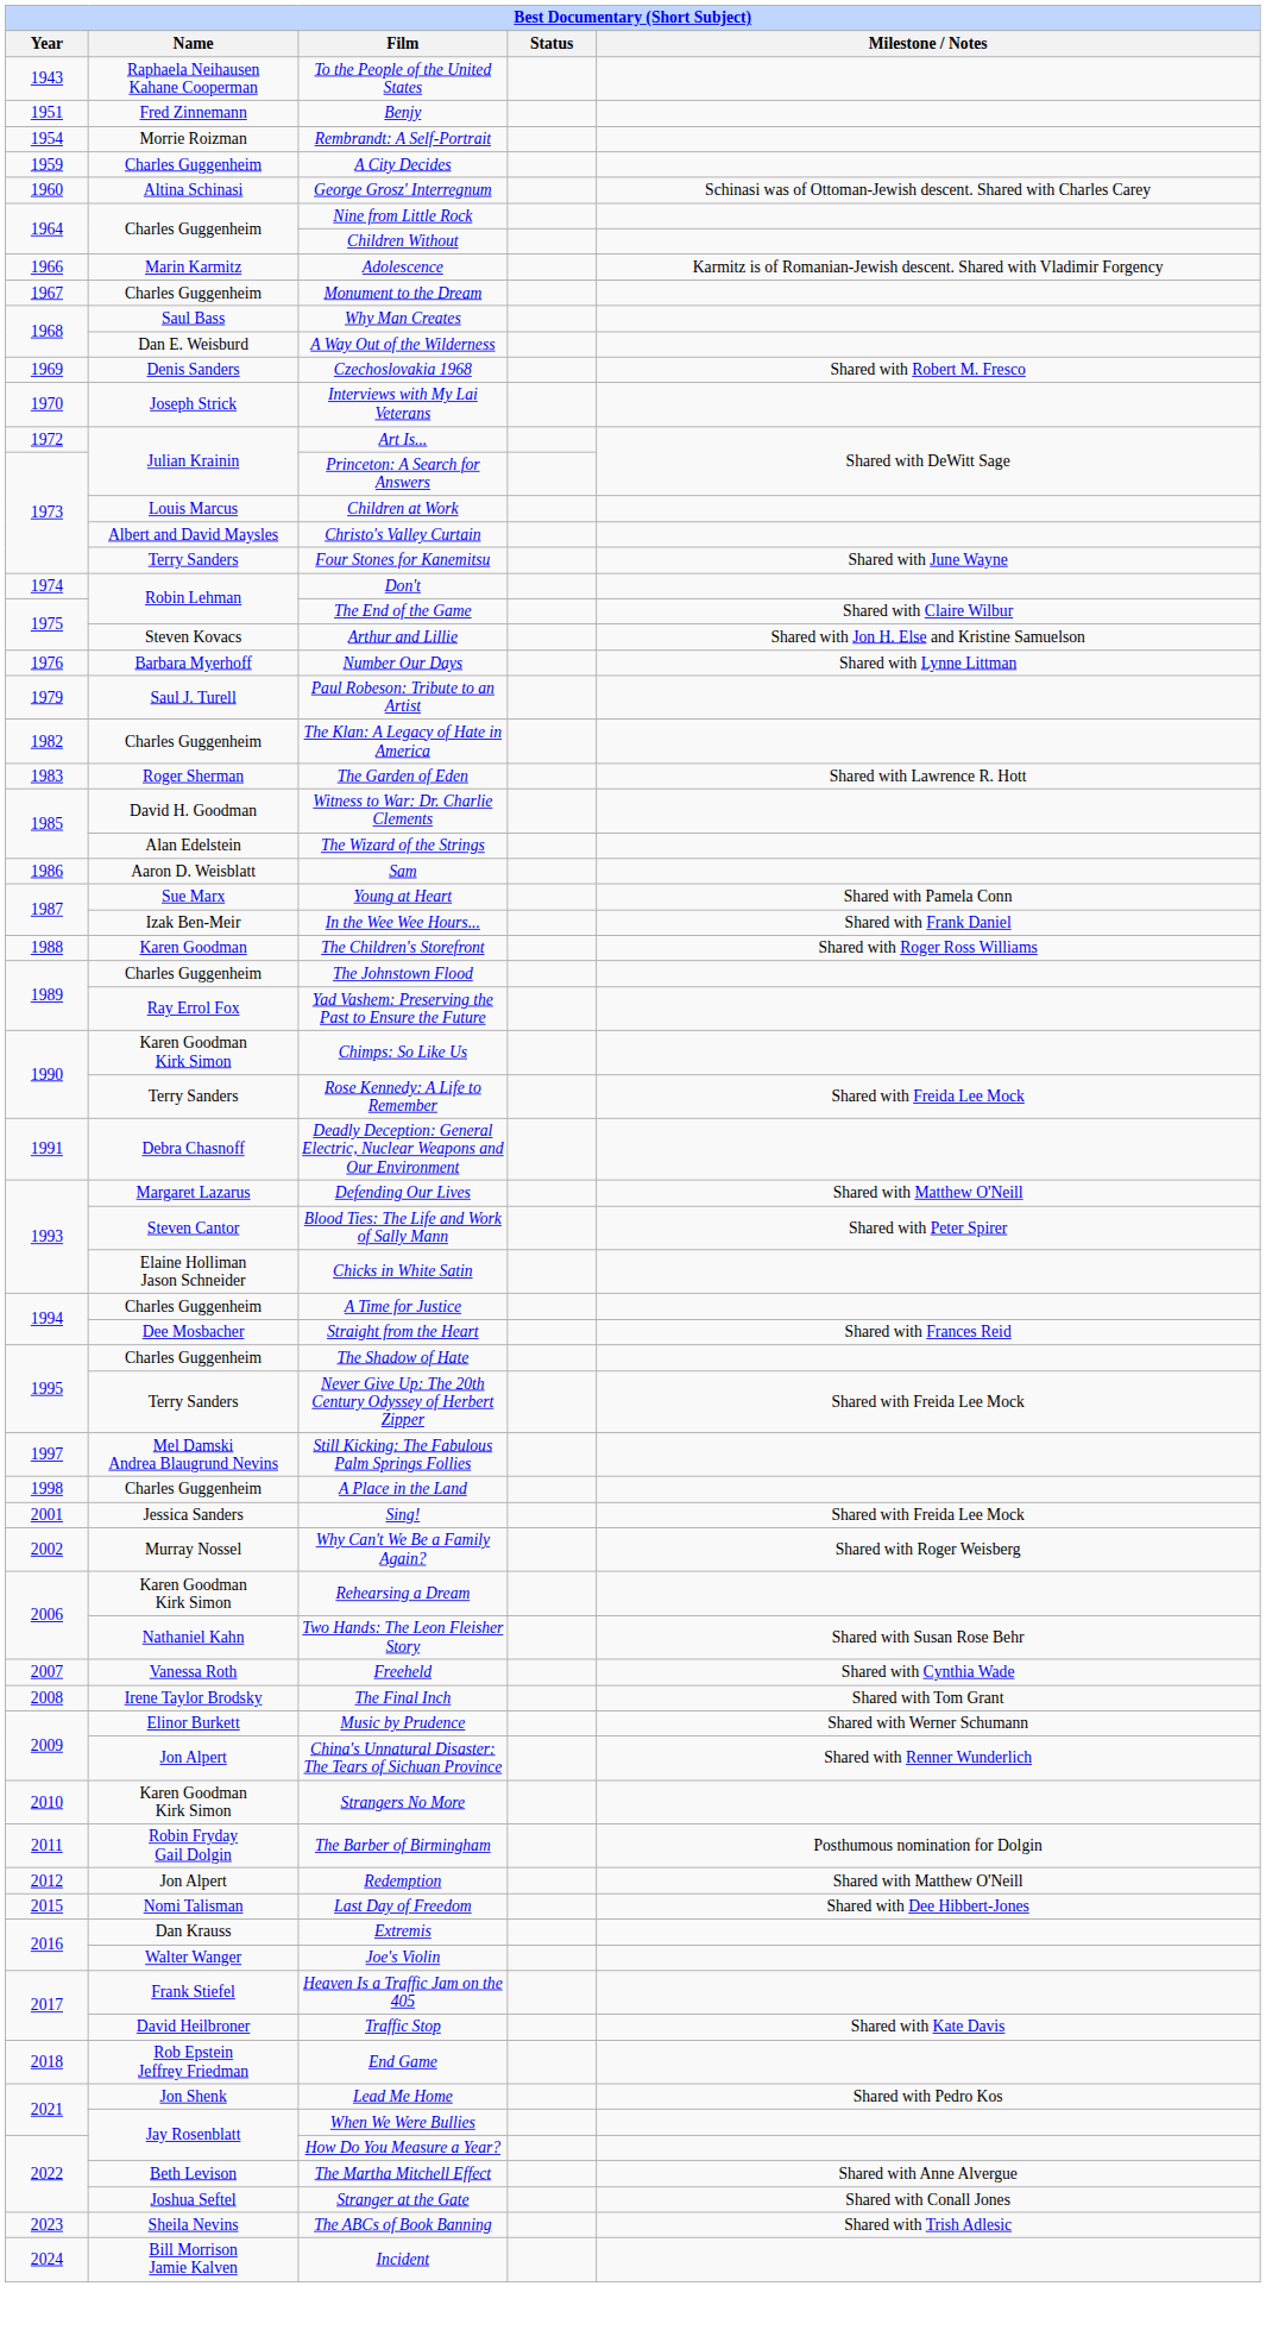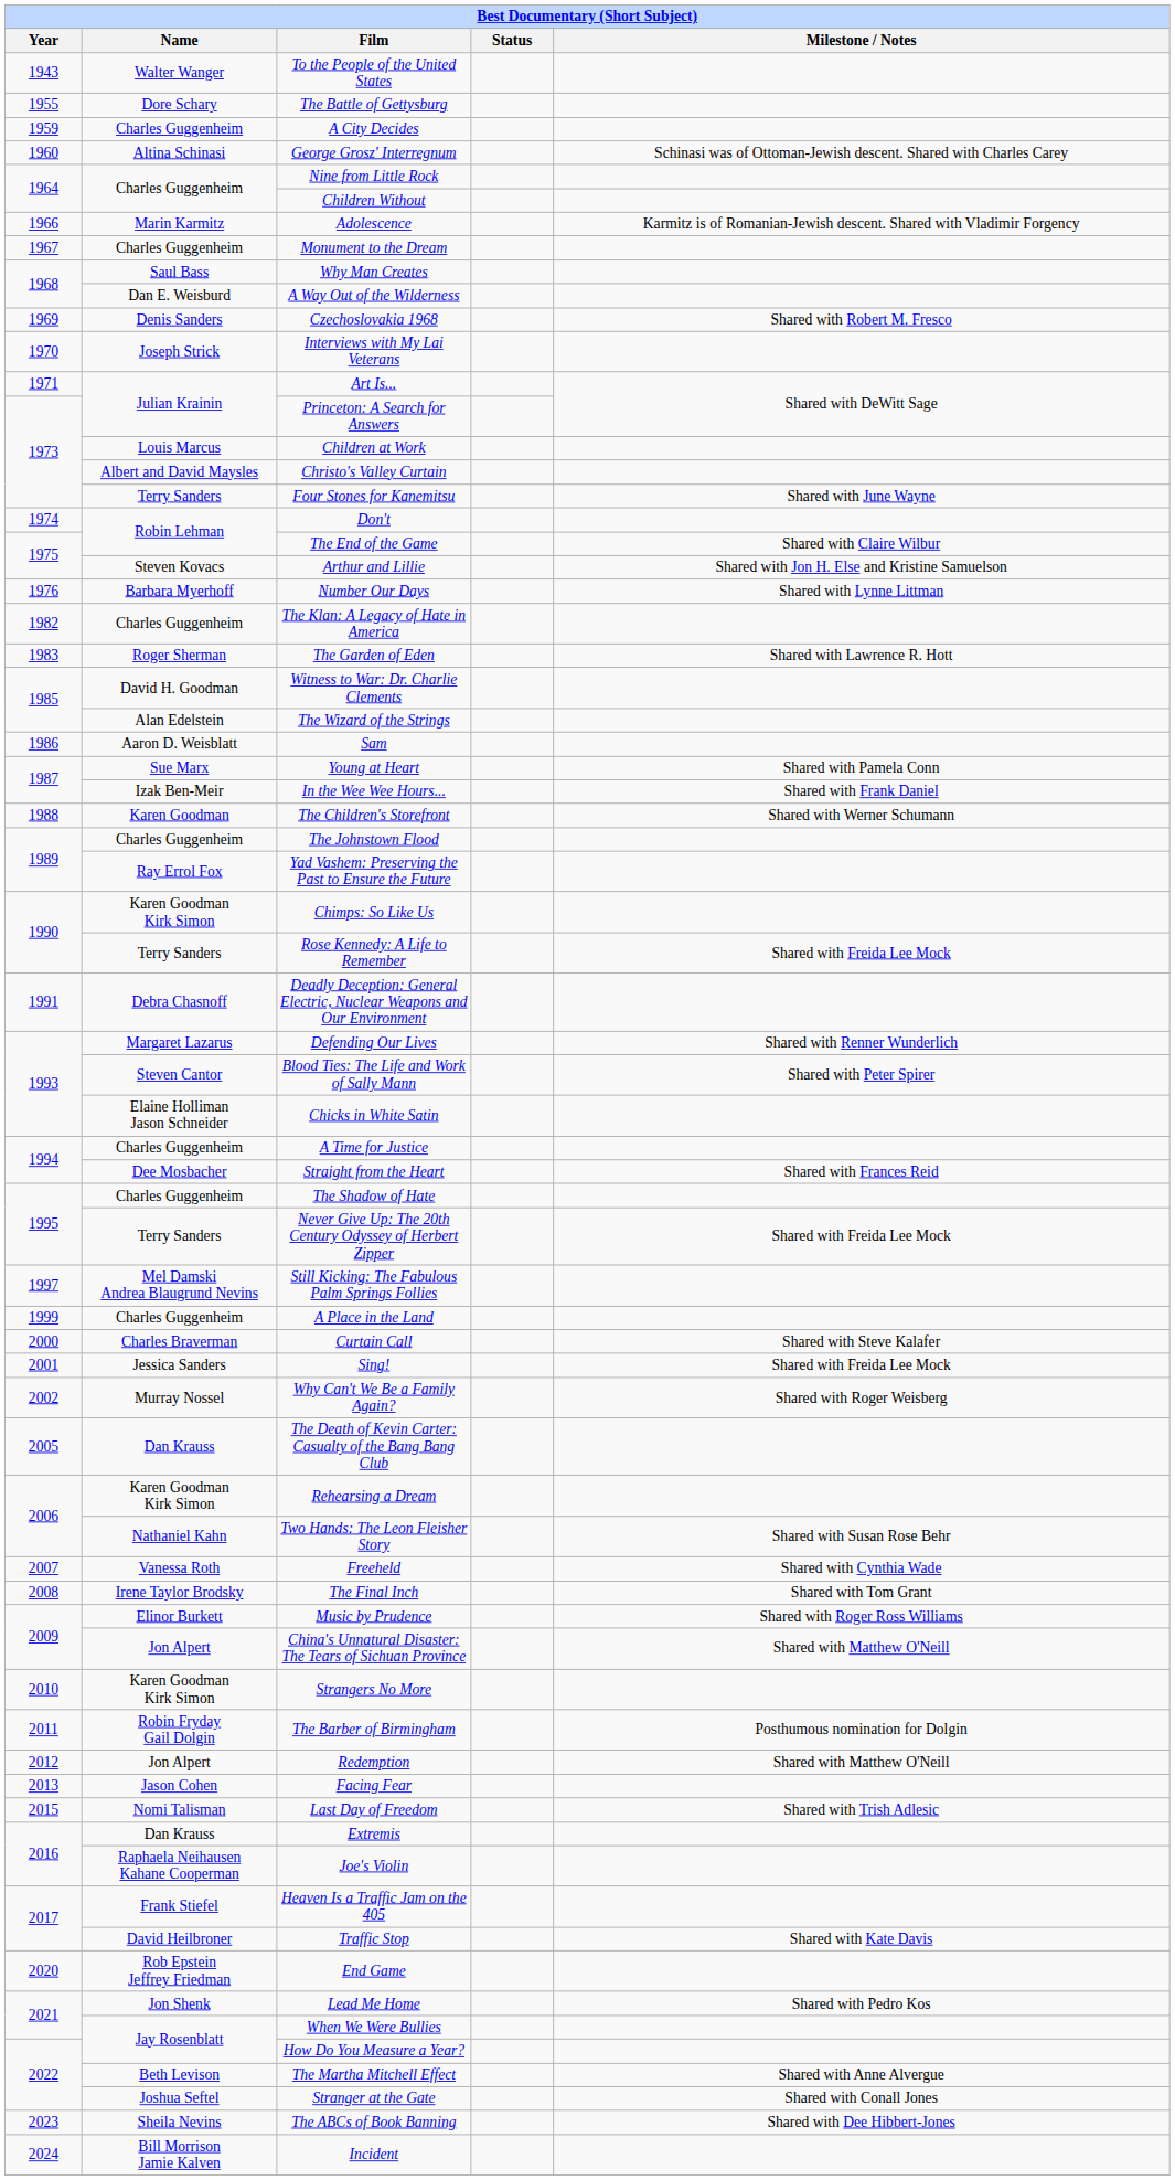To the People of the United States | Name: Raphaela Neihausen Kahane Cooperman -> Walter Wanger
- row: 1951 | Fred Zinnemann | Benjy
- row: 1954 | Morrie Roizman | Rembrandt: A Self-Portrait
+ row: 1955 | Dore Schary | The Battle of Gettysburg
Art Is... | Year: 1972 -> 1971
- row: 1979 | Saul J. Turell | Paul Robeson: Tribute to an Artist
The Children's Storefront | Milestone / Notes: Shared with Roger Ross Williams -> Shared with Werner Schumann
Defending Our Lives | Milestone / Notes: Shared with Matthew O'Neill -> Shared with Renner Wunderlich
A Place in the Land | Year: 1998 -> 1999
+ row: 2000 | Charles Braverman | Curtain Call | Shared with Steve Kalafer
+ row: 2005 | Dan Krauss | The Death of Kevin Carter: Casualty of the Bang Bang Club
Music by Prudence | Milestone / Notes: Shared with Werner Schumann -> Shared with Roger Ross Williams
China's Unnatural Disaster: The Tears of Sichuan Province | Milestone / Notes: Shared with Renner Wunderlich -> Shared with Matthew O'Neill
+ row: 2013 | Jason Cohen | Facing Fear
Last Day of Freedom | Milestone / Notes: Shared with Dee Hibbert-Jones -> Shared with Trish Adlesic
Joe's Violin | Name: Walter Wanger -> Raphaela Neihausen Kahane Cooperman
End Game | Year: 2018 -> 2020
The ABCs of Book Banning | Milestone / Notes: Shared with Trish Adlesic -> Shared with Dee Hibbert-Jones
